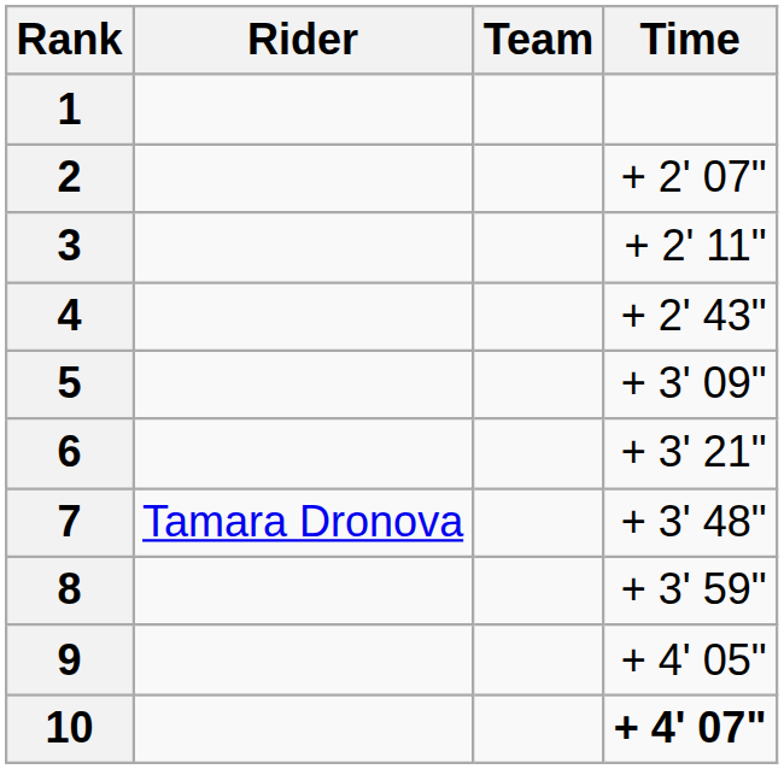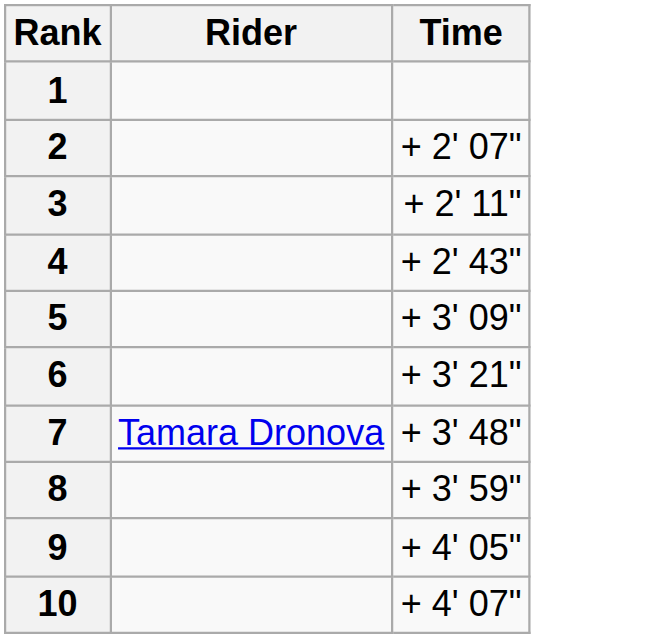- column: Team
10 | Time: bold -> normal
